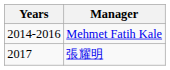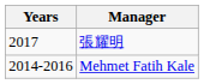rows swapped: Mehmet Fatih Kale <-> 張耀明
